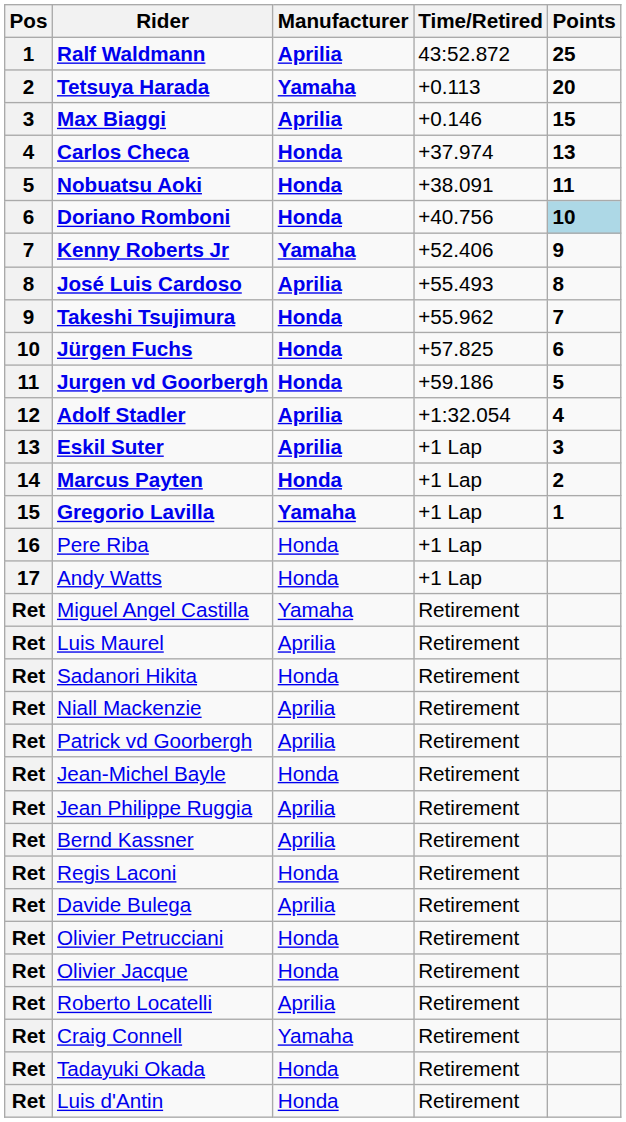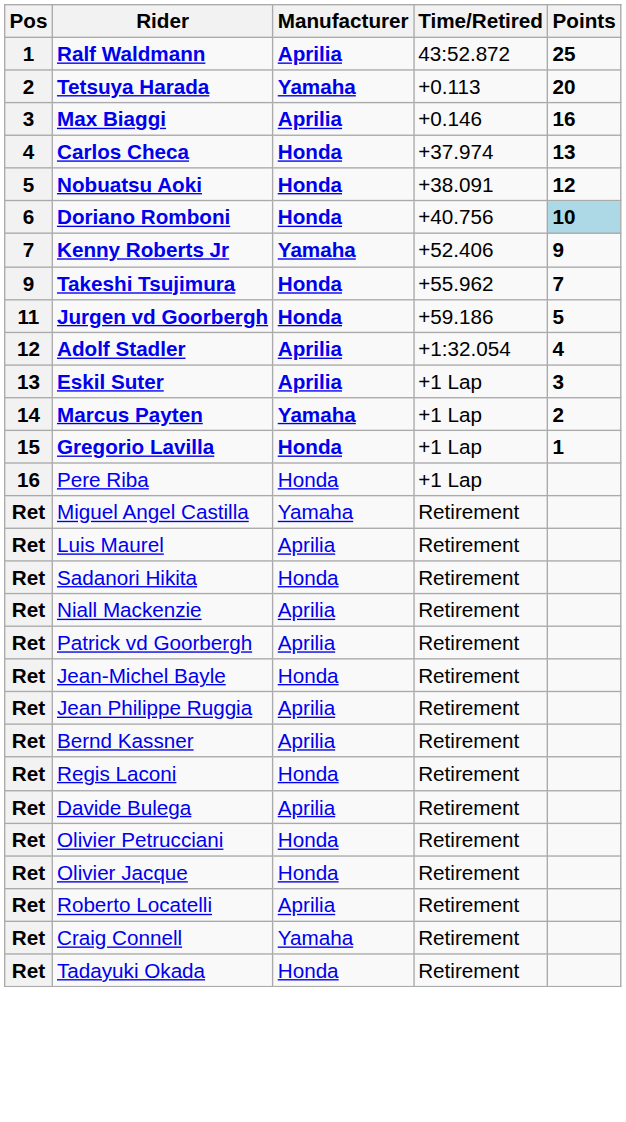Max Biaggi | Points: 15 -> 16
Nobuatsu Aoki | Points: 11 -> 12
- row: 8 | José Luis Cardoso | Aprilia | +55.493 | 8
- row: 10 | Jürgen Fuchs | Honda | +57.825 | 6
Marcus Payten | Manufacturer: Honda -> Yamaha
Gregorio Lavilla | Manufacturer: Yamaha -> Honda
- row: 17 | Andy Watts | Honda | +1 Lap
- row: Ret | Luis d'Antin | Honda | Retirement
